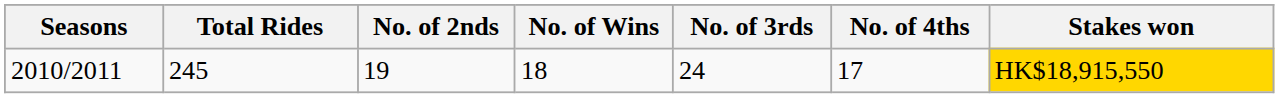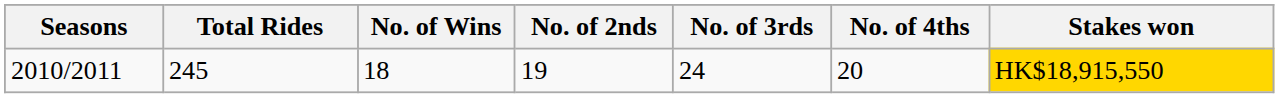columns swapped: No. of Wins <-> No. of 2nds
2010/2011 | No. of 4ths: 17 -> 20
